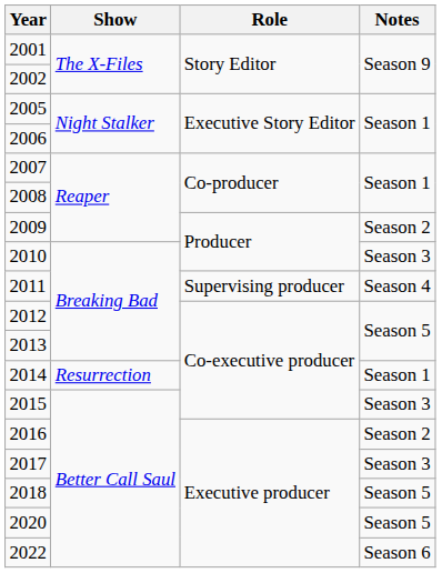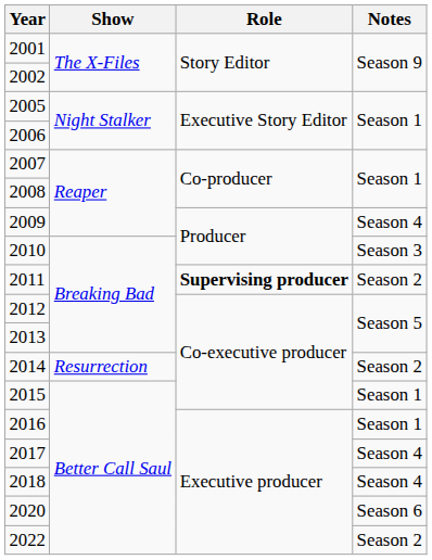2009 | Notes: Season 2 -> Season 4
2011 | Role: normal -> bold
2011 | Notes: Season 4 -> Season 2
2014 | Notes: Season 1 -> Season 2
2015 | Notes: Season 3 -> Season 1
2016 | Notes: Season 2 -> Season 1
2017 | Notes: Season 3 -> Season 4
2018 | Notes: Season 5 -> Season 4
2020 | Notes: Season 5 -> Season 6
2022 | Notes: Season 6 -> Season 2
